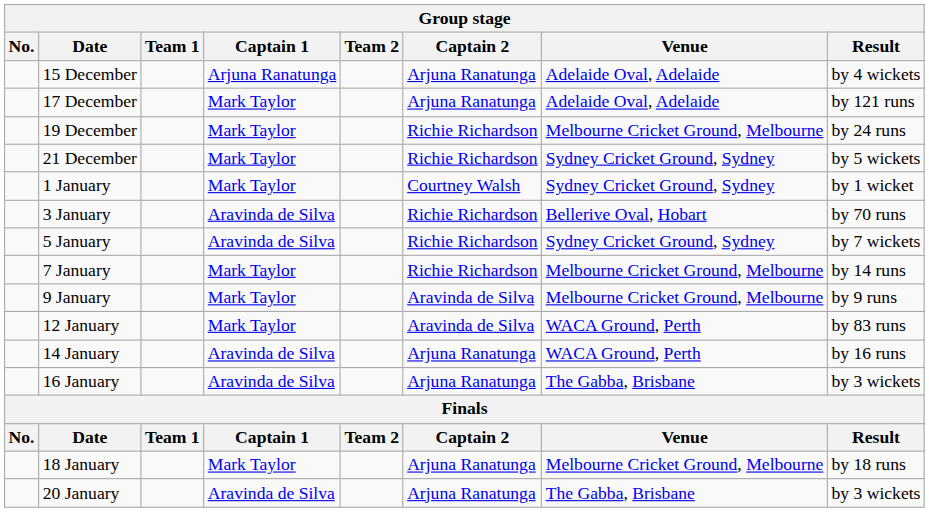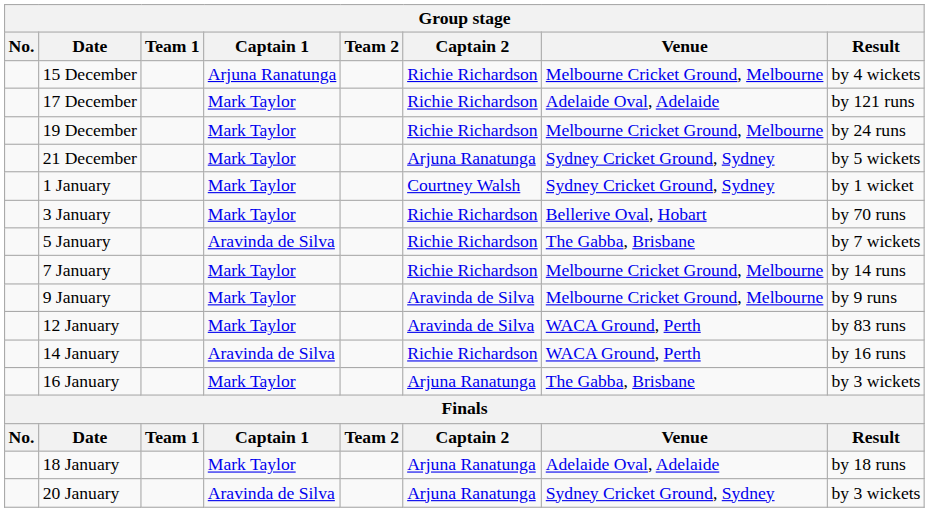15 December | Captain 2: Arjuna Ranatunga -> Richie Richardson
15 December | Venue: Adelaide Oval, Adelaide -> Melbourne Cricket Ground, Melbourne
17 December | Captain 2: Arjuna Ranatunga -> Richie Richardson
21 December | Captain 2: Richie Richardson -> Arjuna Ranatunga
3 January | Captain 1: Aravinda de Silva -> Mark Taylor
5 January | Venue: Sydney Cricket Ground, Sydney -> The Gabba, Brisbane
14 January | Captain 2: Arjuna Ranatunga -> Richie Richardson
16 January | Captain 1: Aravinda de Silva -> Mark Taylor
18 January | Venue: Melbourne Cricket Ground, Melbourne -> Adelaide Oval, Adelaide
20 January | Venue: The Gabba, Brisbane -> Sydney Cricket Ground, Sydney
